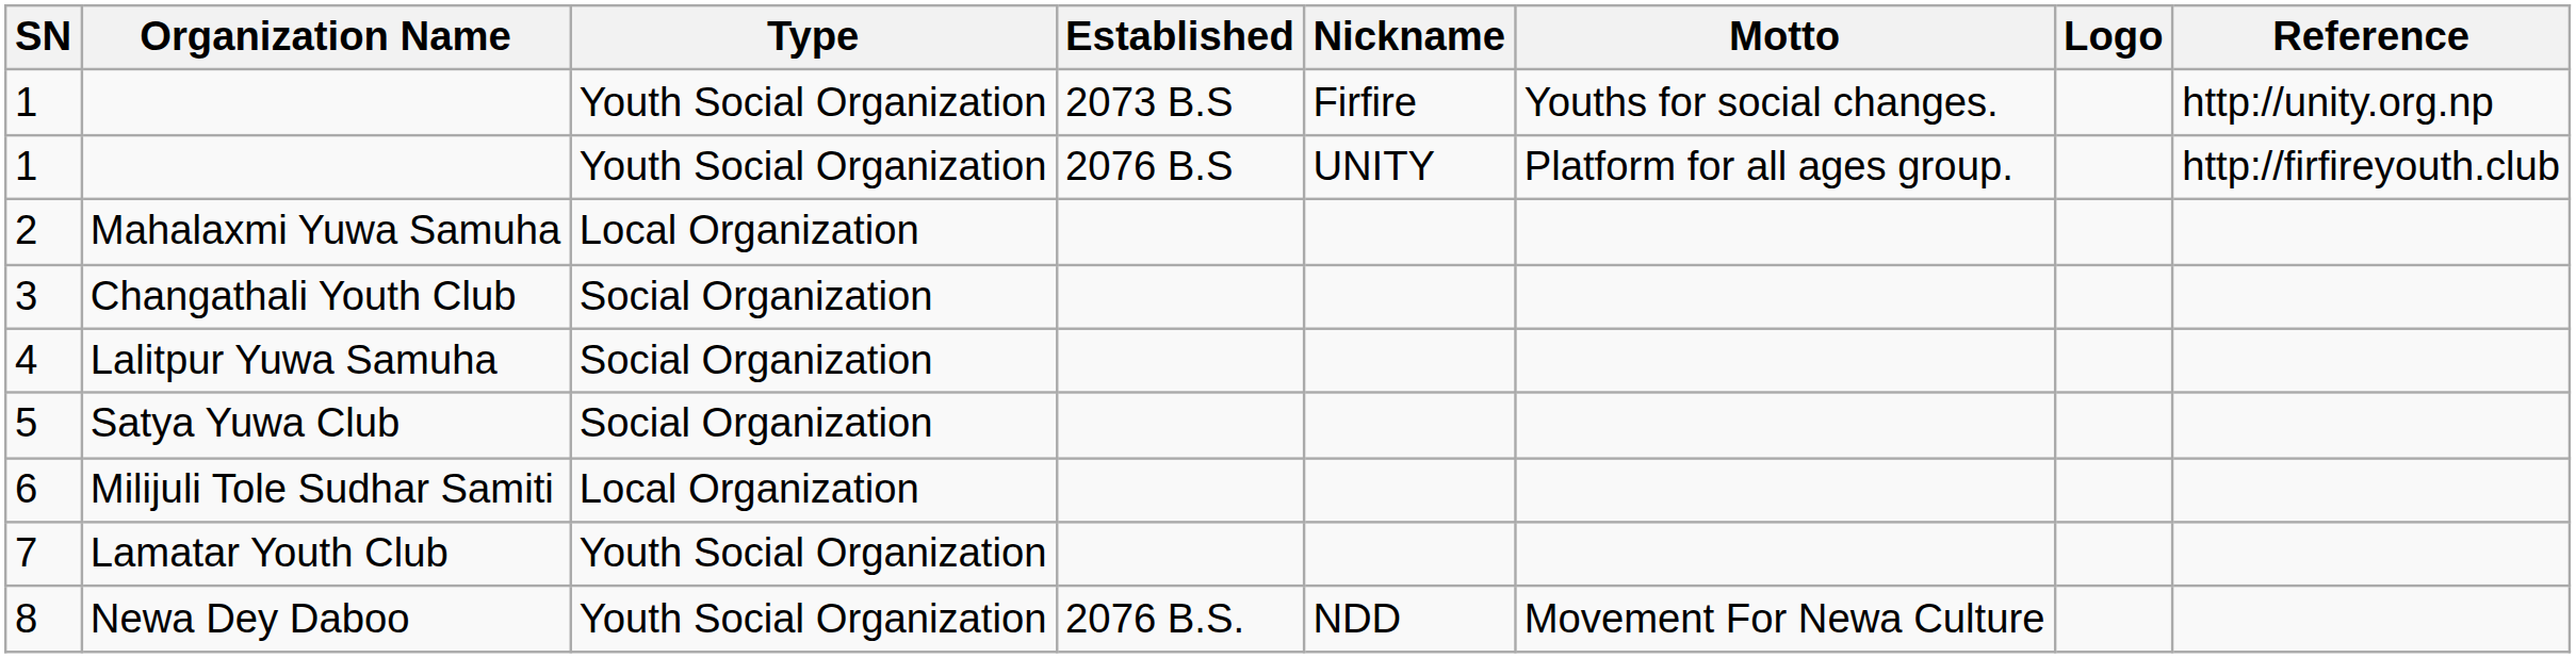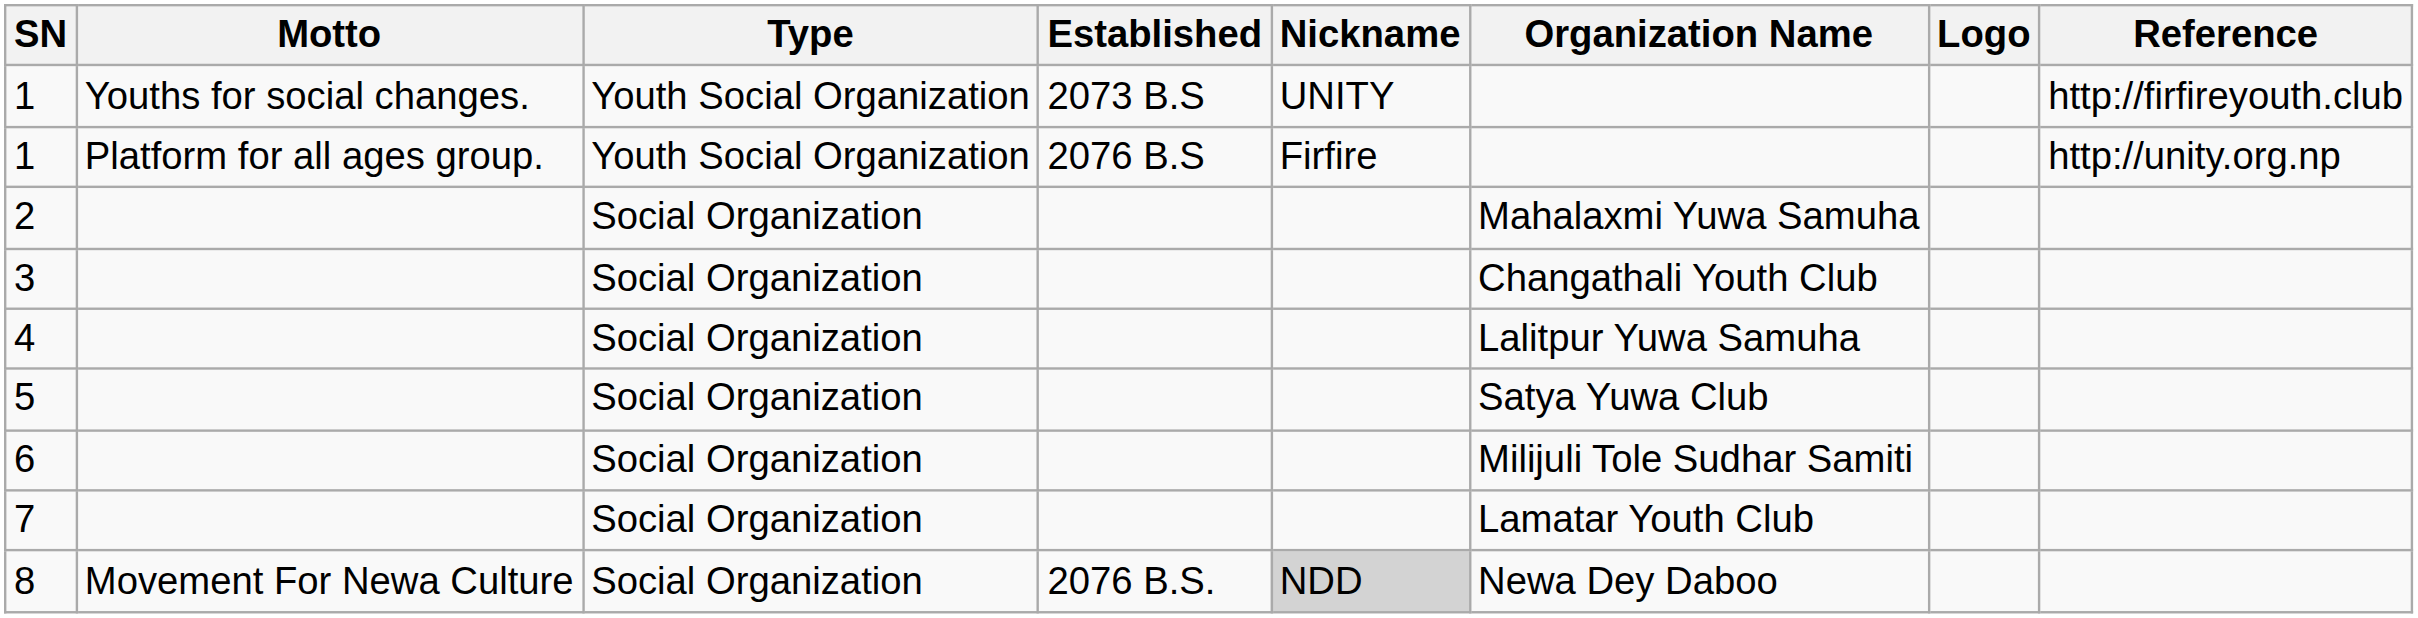columns swapped: Organization Name <-> Motto
1 / 2073 B.S | Nickname: Firfire -> UNITY
1 / 2073 B.S | Reference: http://unity.org.np -> http://firfireyouth.club
1 / 2076 B.S | Nickname: UNITY -> Firfire
1 / 2076 B.S | Reference: http://firfireyouth.club -> http://unity.org.np
2 | Type: Local Organization -> Social Organization
6 | Type: Local Organization -> Social Organization
7 | Type: Youth Social Organization -> Social Organization
8 | Type: Youth Social Organization -> Social Organization
8 | Nickname: no background -> lightgrey background
